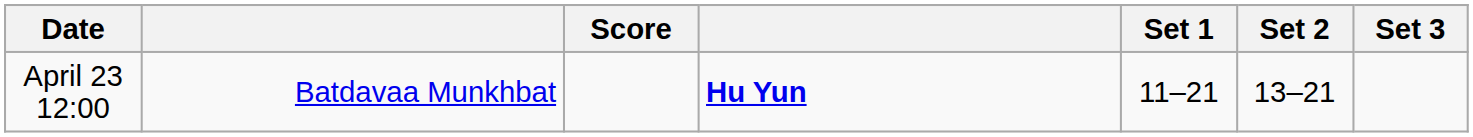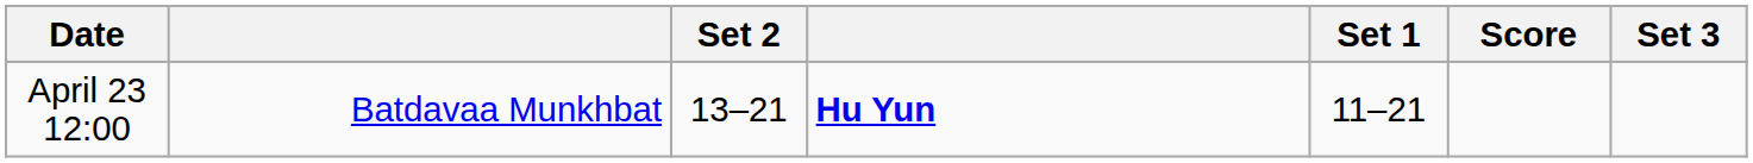columns swapped: Score <-> Set 2
